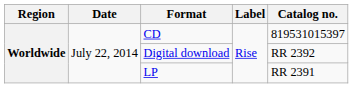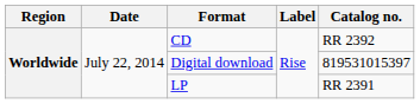CD | Catalog no.: 819531015397 -> RR 2392
Digital download | Catalog no.: RR 2392 -> 819531015397
